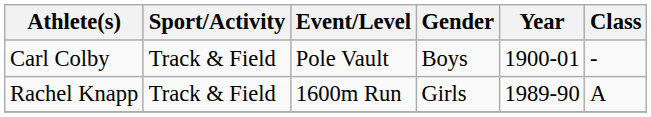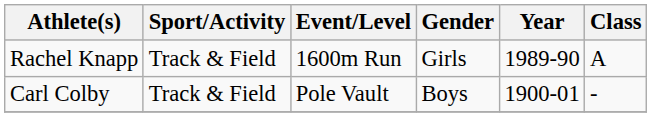rows swapped: Carl Colby <-> Rachel Knapp
